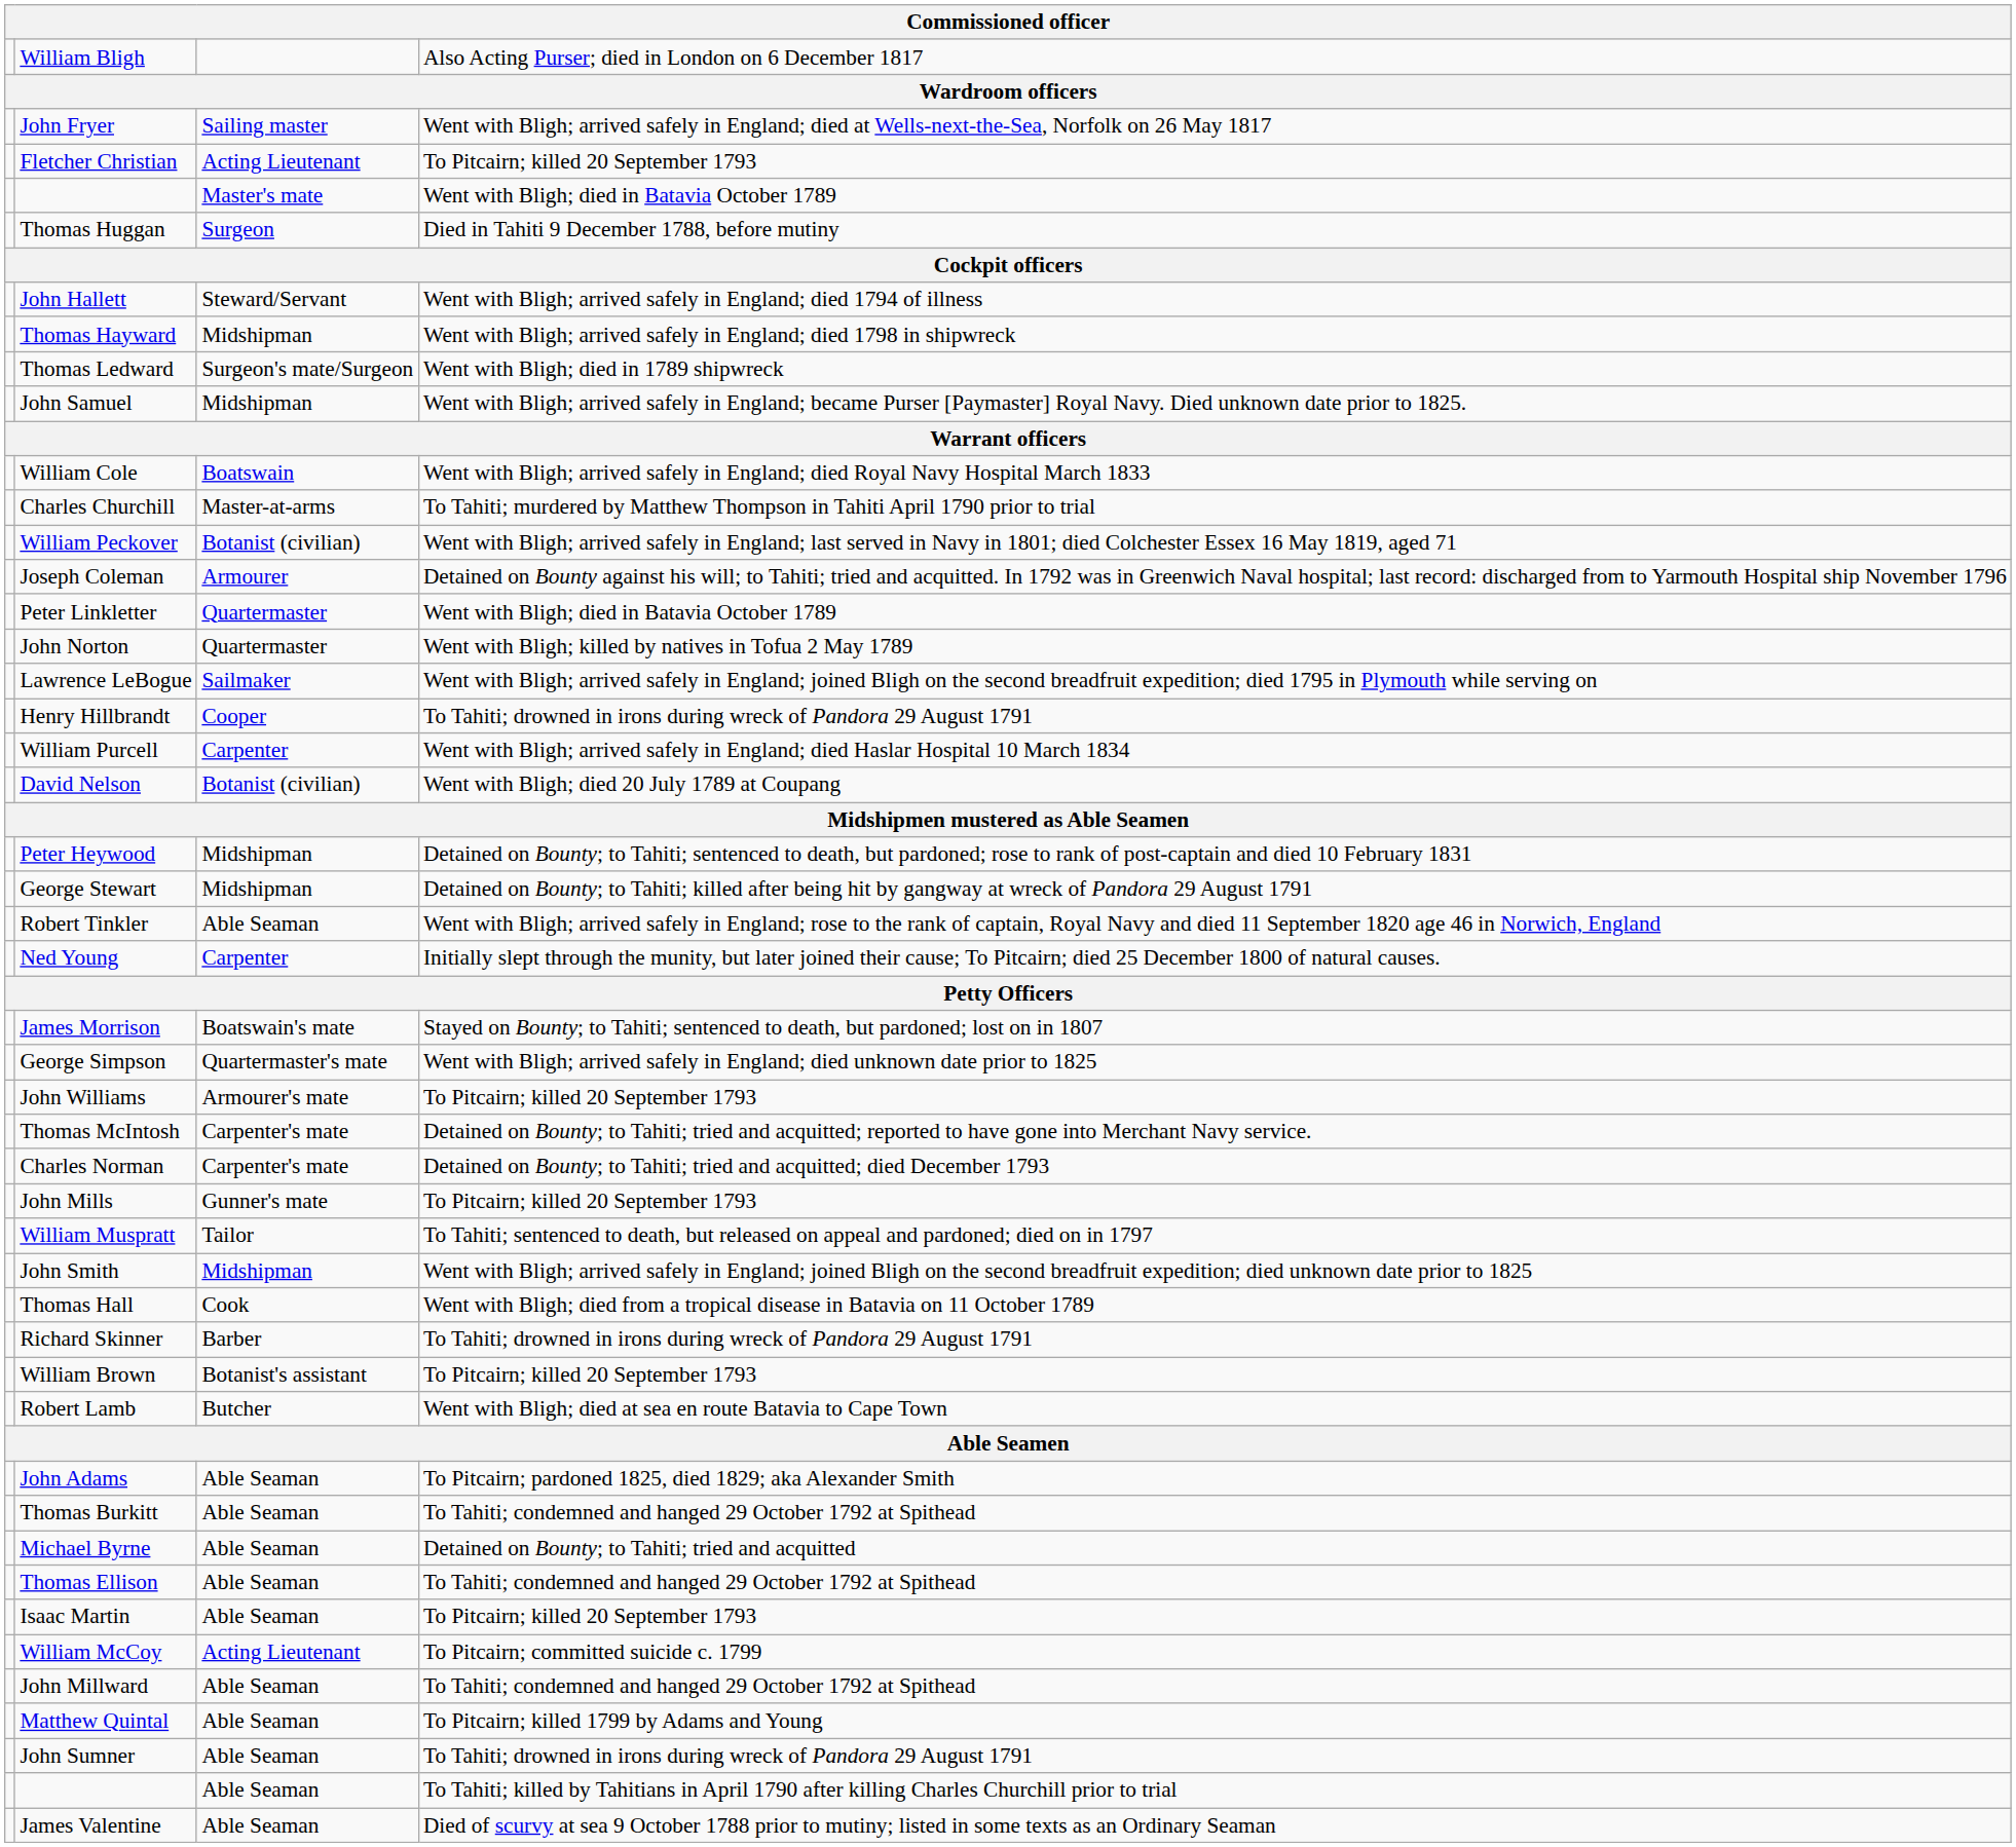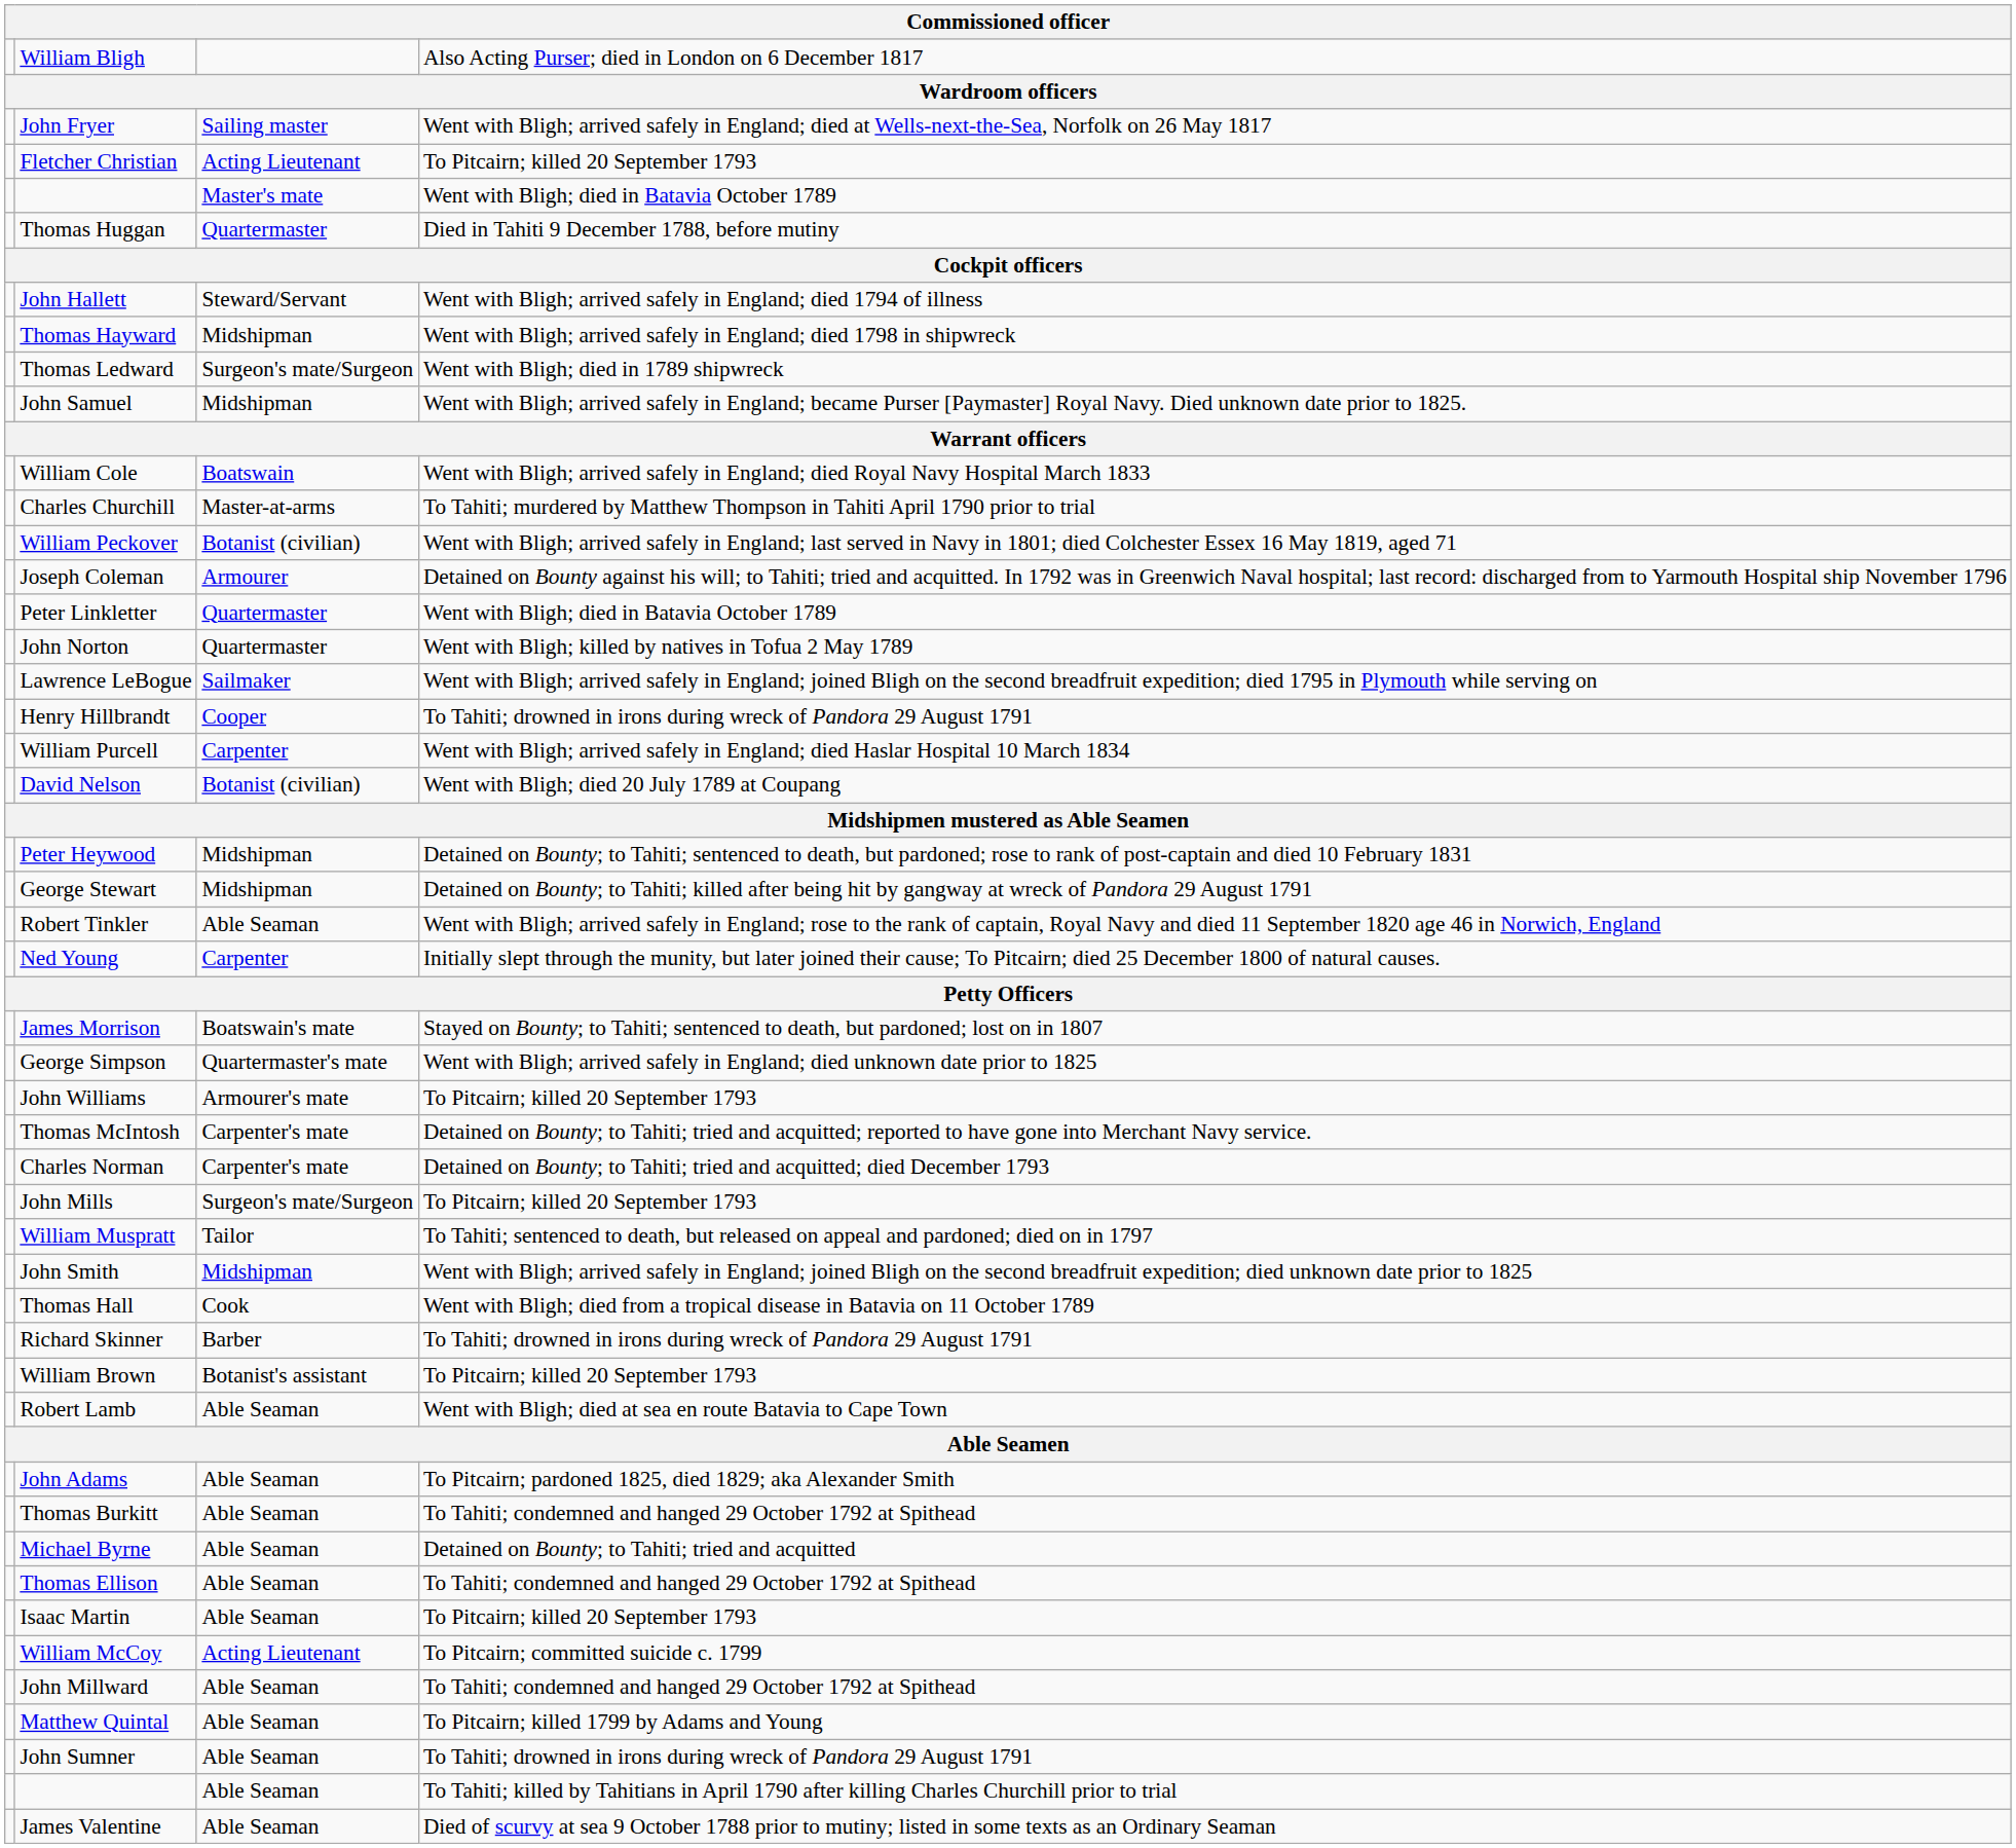Thomas Huggan | column 3: Surgeon -> Quartermaster
John Mills | column 3: Gunner's mate -> Surgeon's mate/Surgeon
Robert Lamb | column 3: Butcher -> Able Seaman
